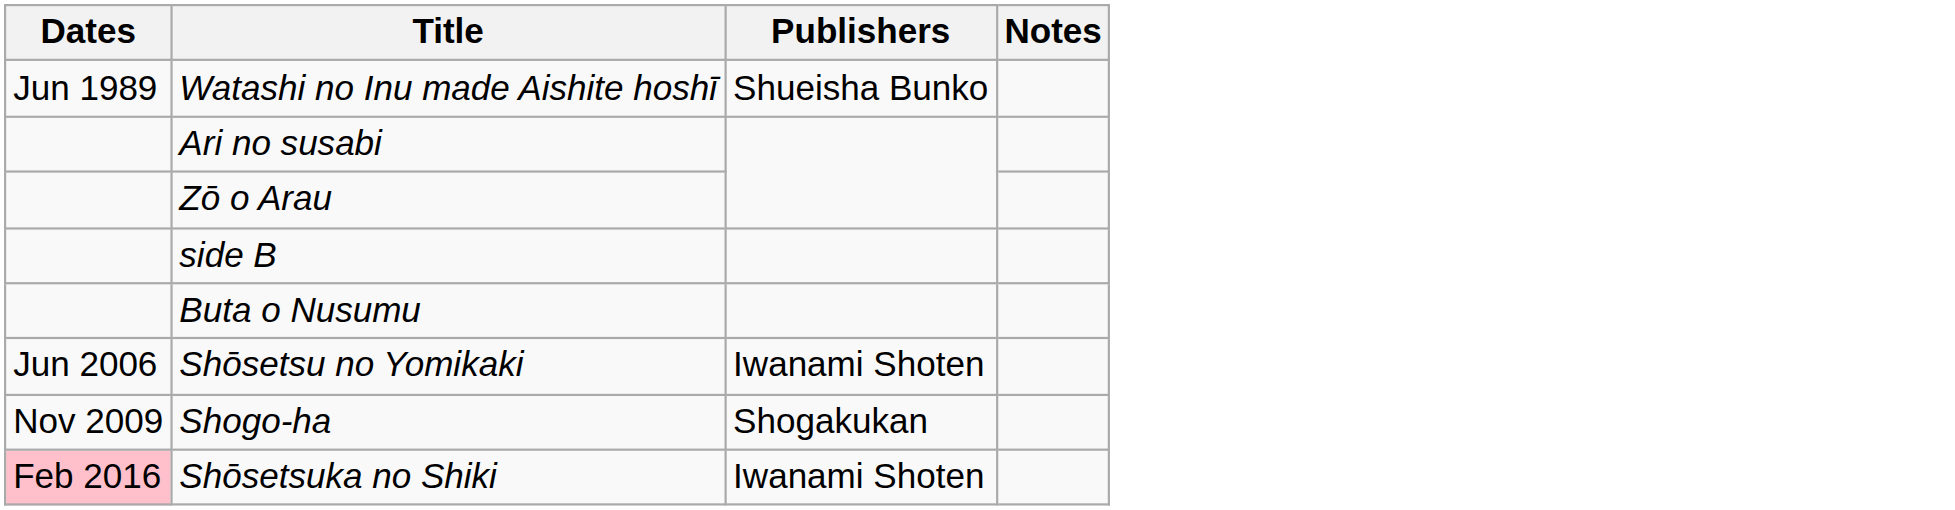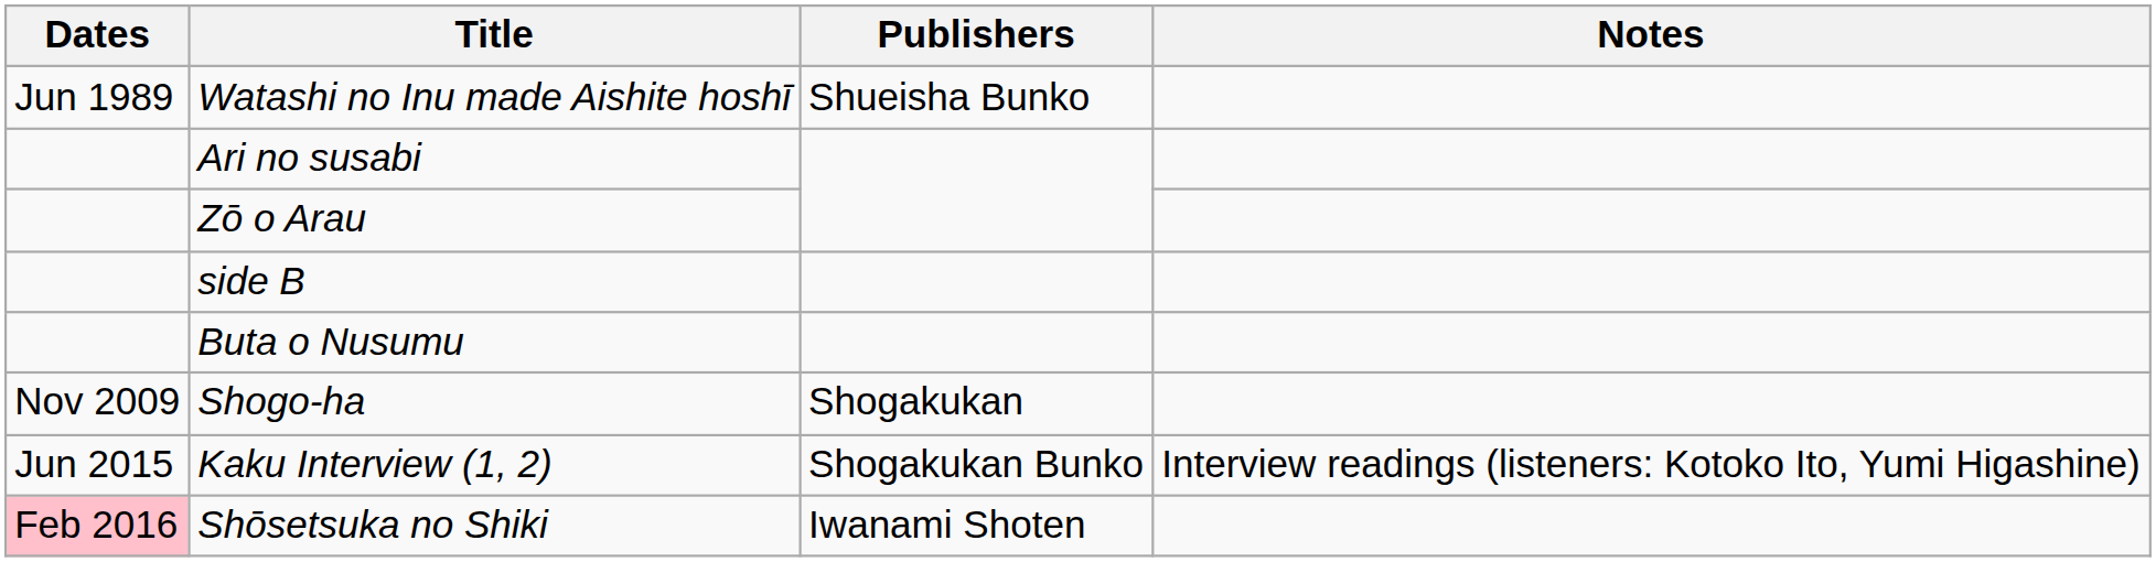- row: Jun 2006 | Shōsetsu no Yomikaki | Iwanami Shoten
+ row: Jun 2015 | Kaku Interview (1, 2) | Shogakukan Bunko | Interview readings (listeners: Kotoko Ito, Yumi Higashine)
